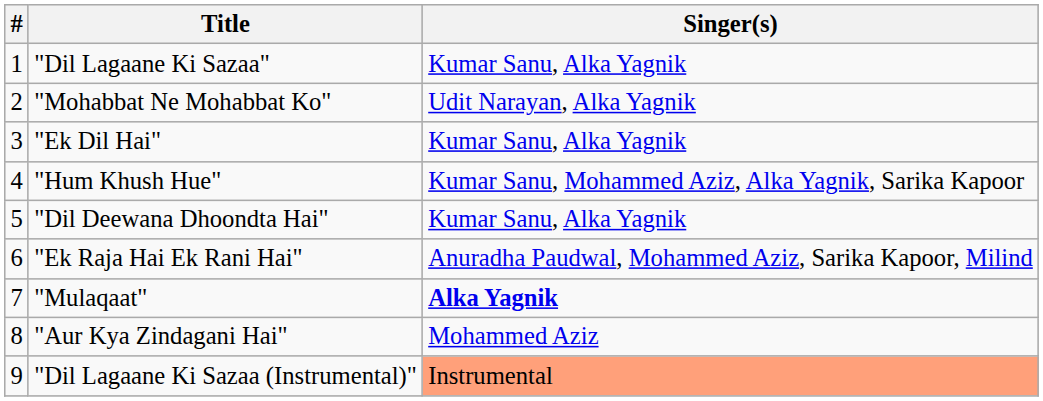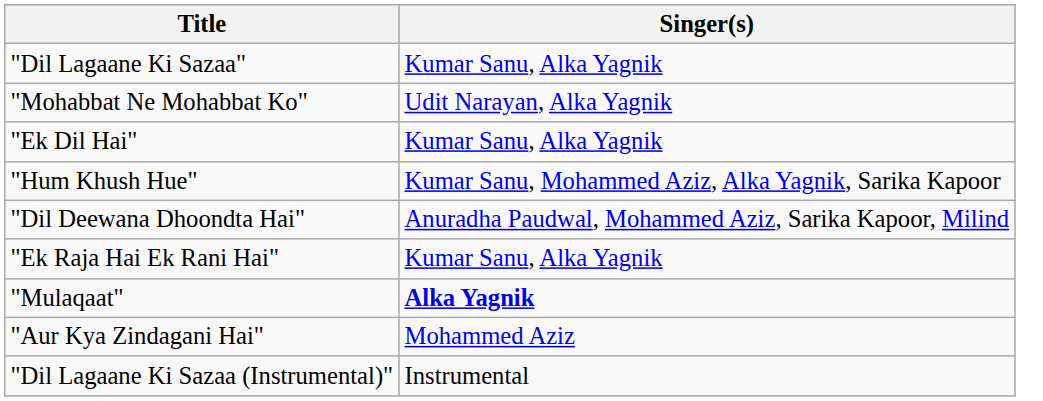- column: # | 1 | 2 | 3 | 4 | 5 | 6 | 7 | 8 | 9
"Dil Deewana Dhoondta Hai" | Singer(s): Kumar Sanu, Alka Yagnik -> Anuradha Paudwal, Mohammed Aziz, Sarika Kapoor, Milind
"Ek Raja Hai Ek Rani Hai" | Singer(s): Anuradha Paudwal, Mohammed Aziz, Sarika Kapoor, Milind -> Kumar Sanu, Alka Yagnik
"Dil Lagaane Ki Sazaa (Instrumental)" | Singer(s): lightsalmon background -> no background
